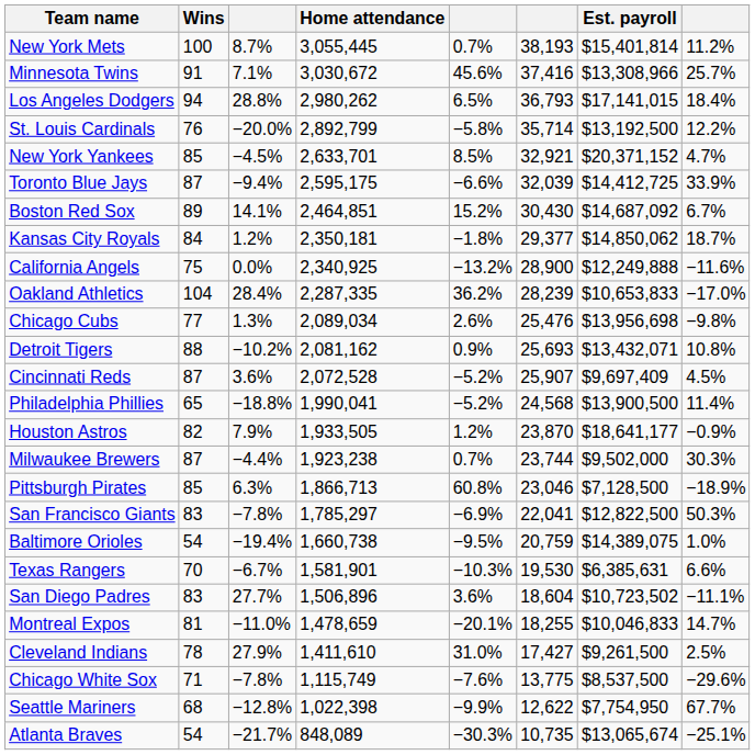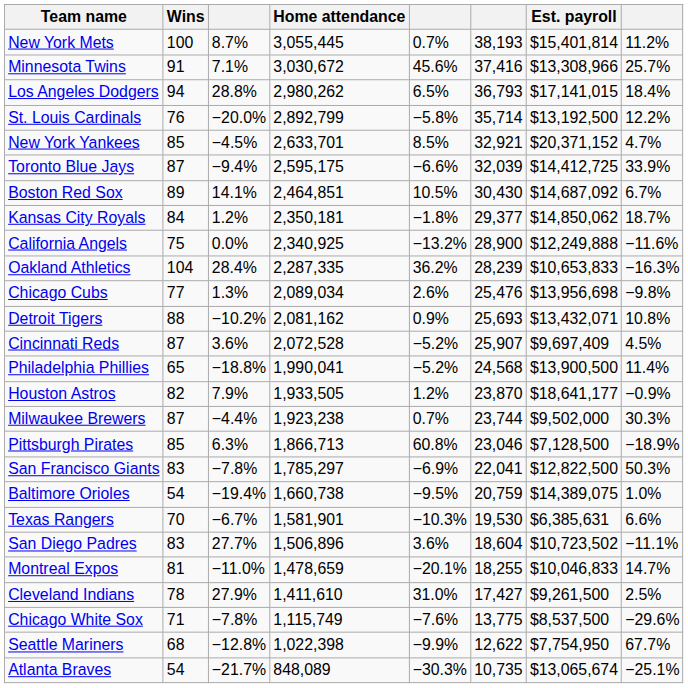Boston Red Sox | column 5: 15.2% -> 10.5%
Oakland Athletics | column 8: −17.0% -> −16.3%
